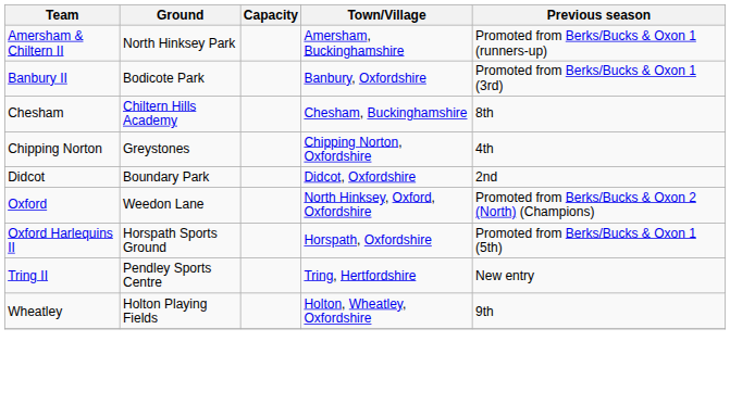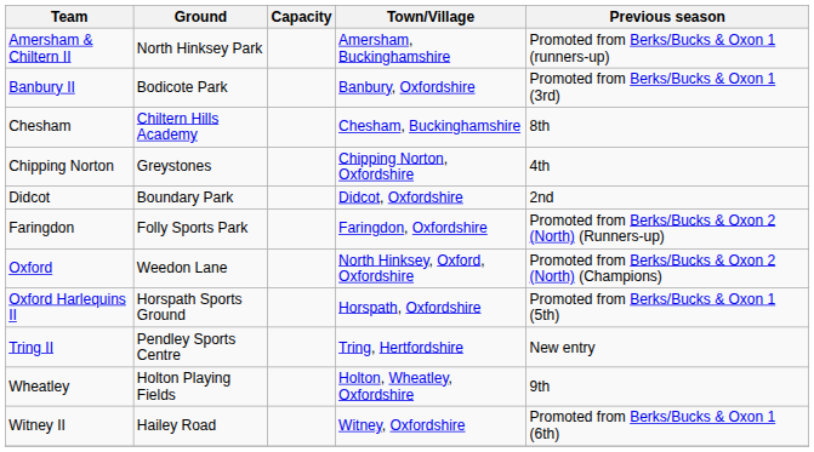+ row: Faringdon | Folly Sports Park | Faringdon, Oxfordshire | Promoted from Berks/Bucks & Oxon 2 (North) (Runners-up)
+ row: Witney II | Hailey Road | Witney, Oxfordshire | Promoted from Berks/Bucks & Oxon 1 (6th)
